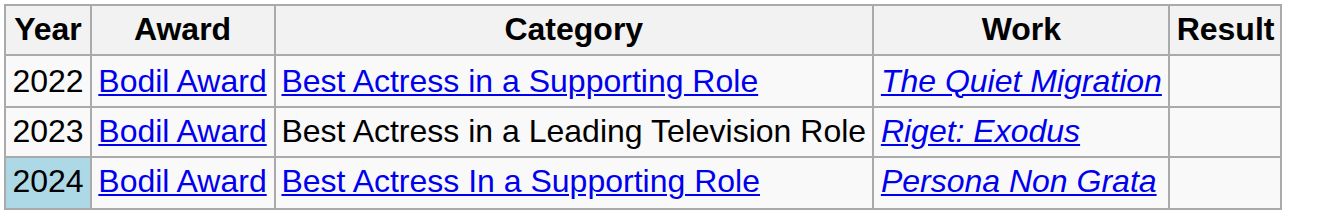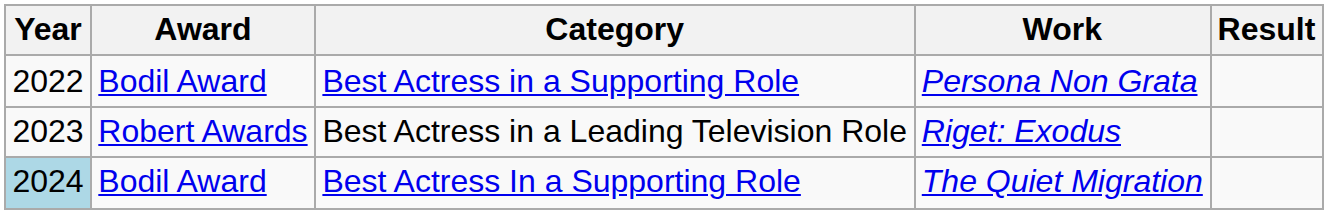Best Actress in a Supporting Role | Work: The Quiet Migration -> Persona Non Grata
Best Actress in a Leading Television Role | Award: Bodil Award -> Robert Awards
Best Actress In a Supporting Role | Work: Persona Non Grata -> The Quiet Migration
